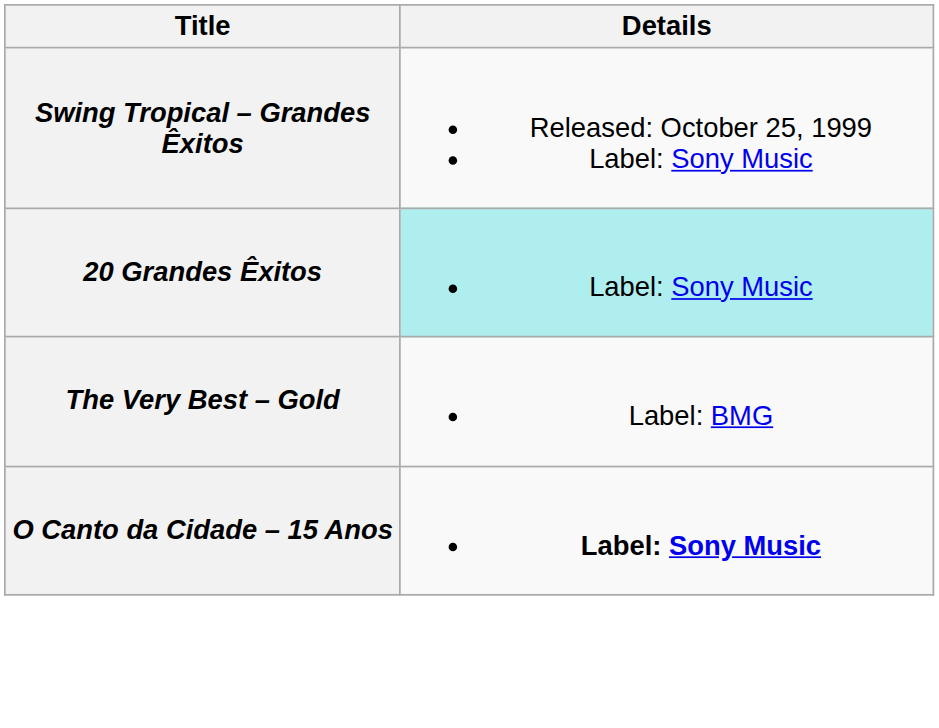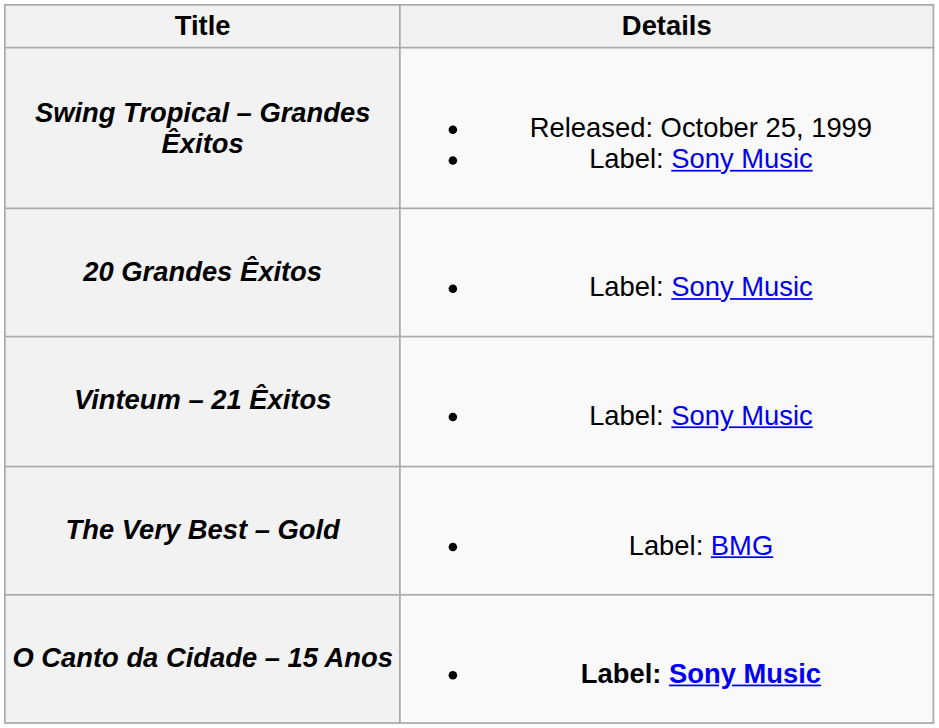20 Grandes Êxitos | Details: paleturquoise background -> no background
+ row: Vinteum – 21 Êxitos | Label: Sony Music
